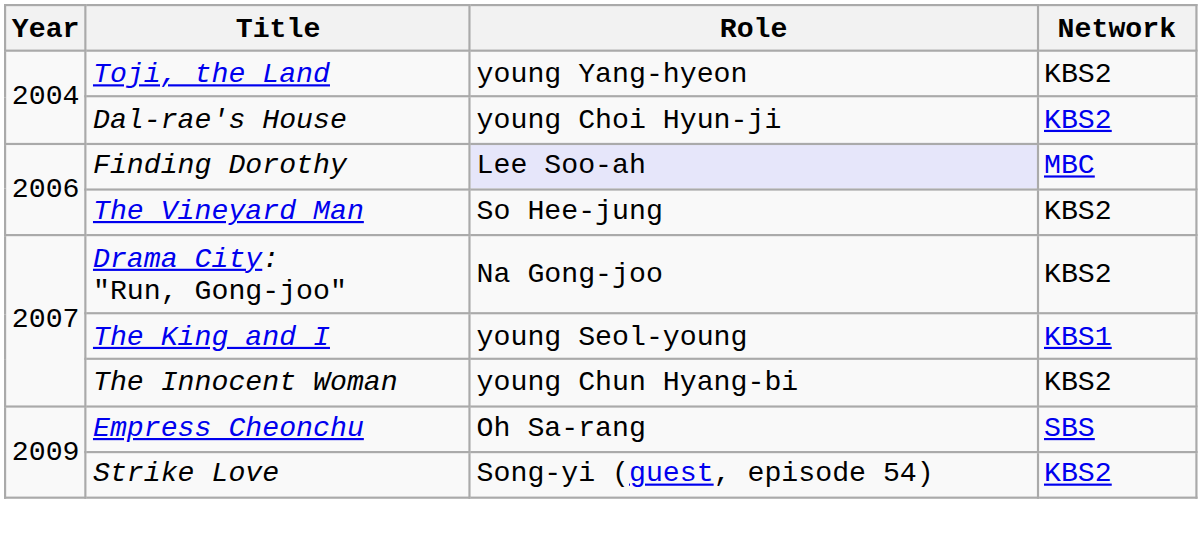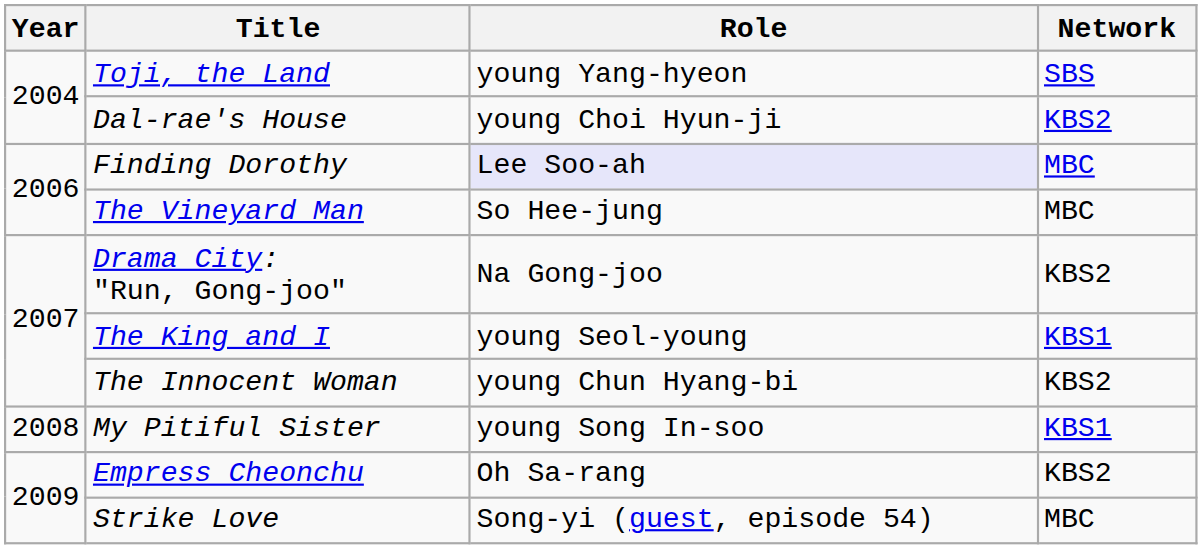Toji, the Land | Network: KBS2 -> SBS
The Vineyard Man | Network: KBS2 -> MBC
+ row: 2008 | My Pitiful Sister | young Song In-soo | KBS1
Empress Cheonchu | Network: SBS -> KBS2
Strike Love | Network: KBS2 -> MBC
